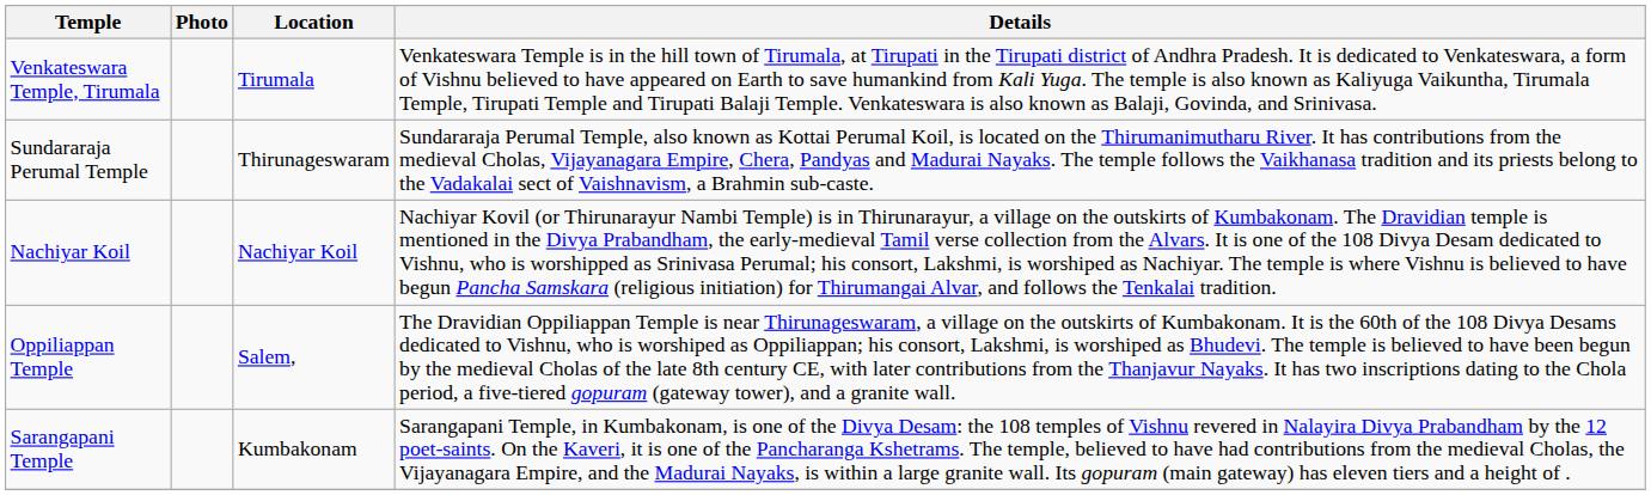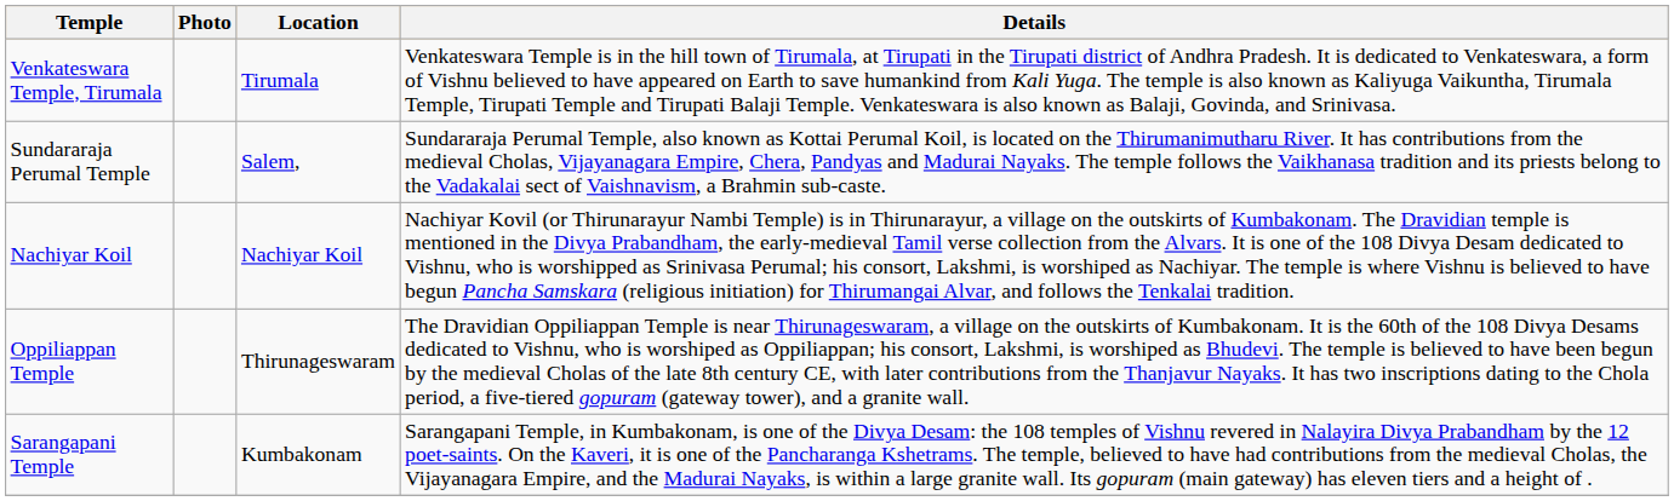Sundararaja Perumal Temple | Location: Thirunageswaram -> Salem,
Oppiliappan Temple | Location: Salem, -> Thirunageswaram
